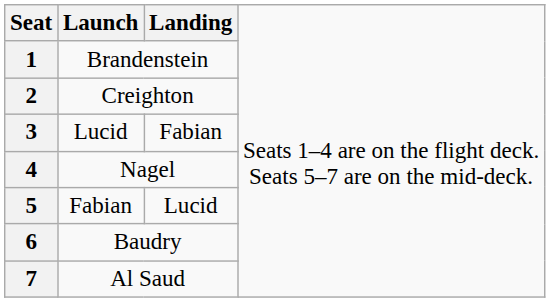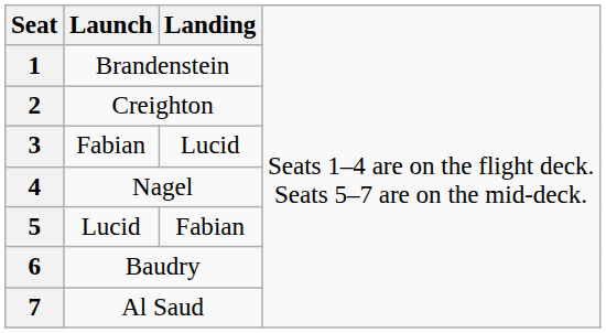3 | column 2: Lucid -> Fabian
3 | column 3: Fabian -> Lucid
5 | column 2: Fabian -> Lucid
5 | column 3: Lucid -> Fabian
